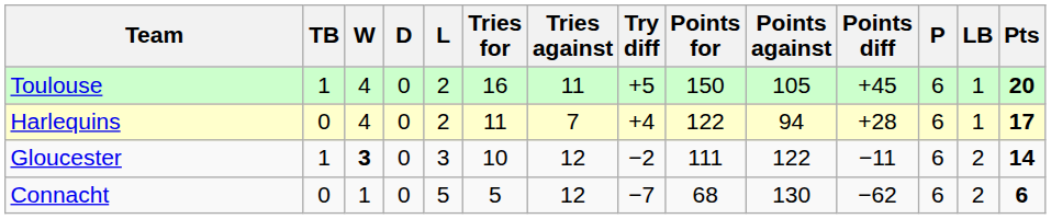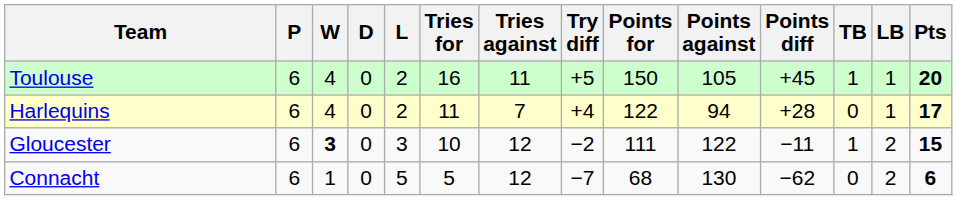columns swapped: P <-> TB
Gloucester | Pts: 14 -> 15
